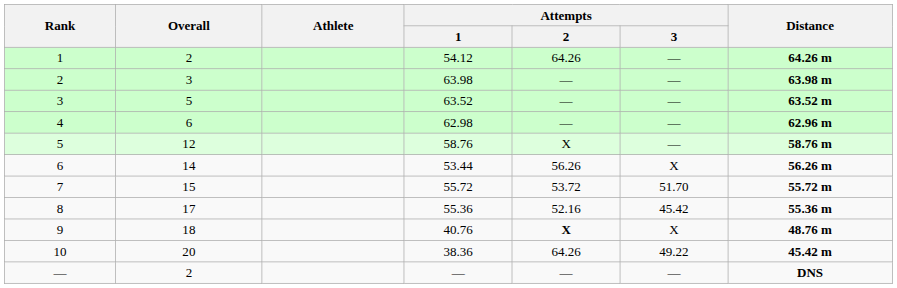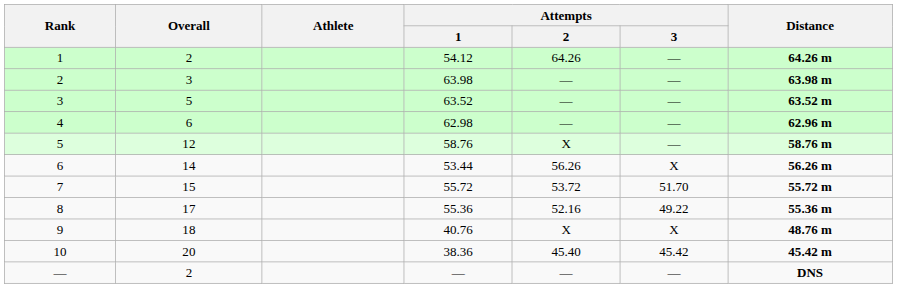8 | Attempts / 3: 45.42 -> 49.22
9 | Attempts / 2: bold -> normal
10 | Attempts / 2: 64.26 -> 45.40
10 | Attempts / 3: 49.22 -> 45.42
